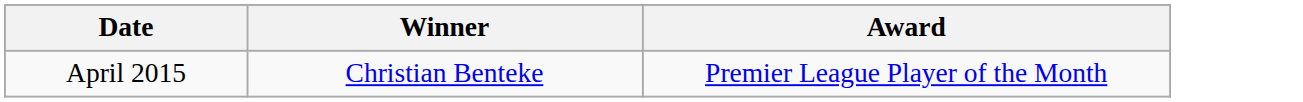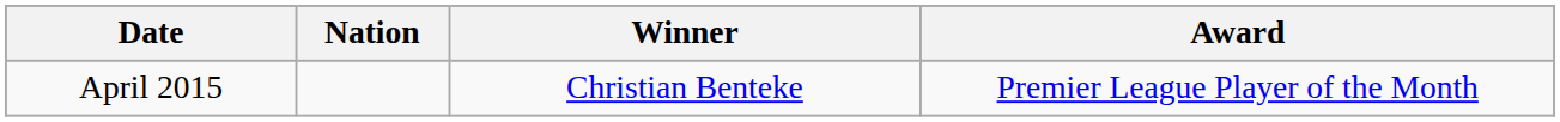+ column: Nation
